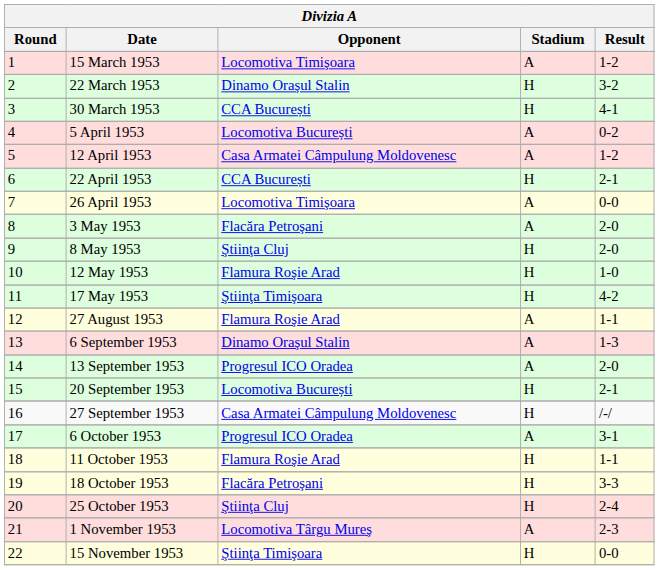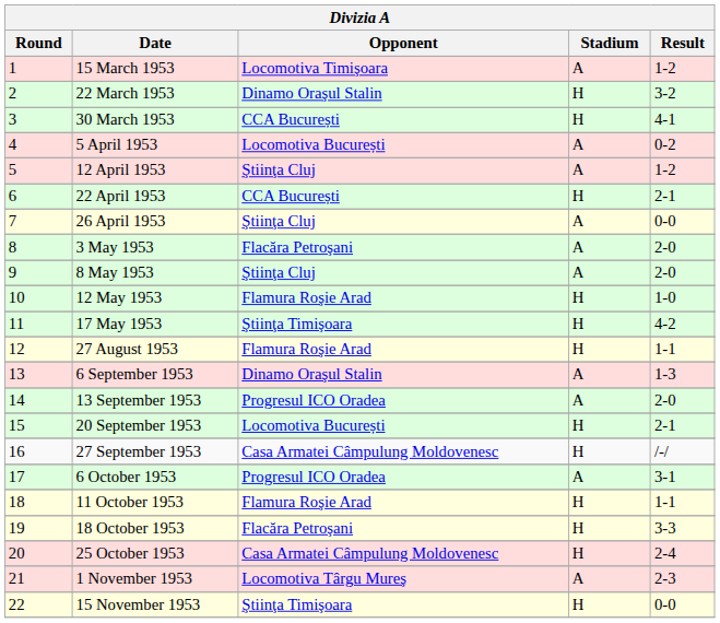12 April 1953 | Opponent: Casa Armatei Câmpulung Moldovenesc -> Ştiinţa Cluj
26 April 1953 | Opponent: Locomotiva Timişoara -> Ştiinţa Cluj
8 May 1953 | Stadium: H -> A
27 August 1953 | Stadium: A -> H
25 October 1953 | Opponent: Ştiinţa Cluj -> Casa Armatei Câmpulung Moldovenesc
